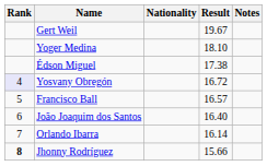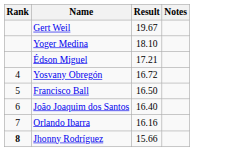- column: Nationality
Édson Miguel | Result: 17.38 -> 17.21
Yosvany Obregón | Rank: lavender background -> no background
Francisco Ball | Result: 16.57 -> 16.50
Orlando Ibarra | Result: 16.14 -> 16.16
